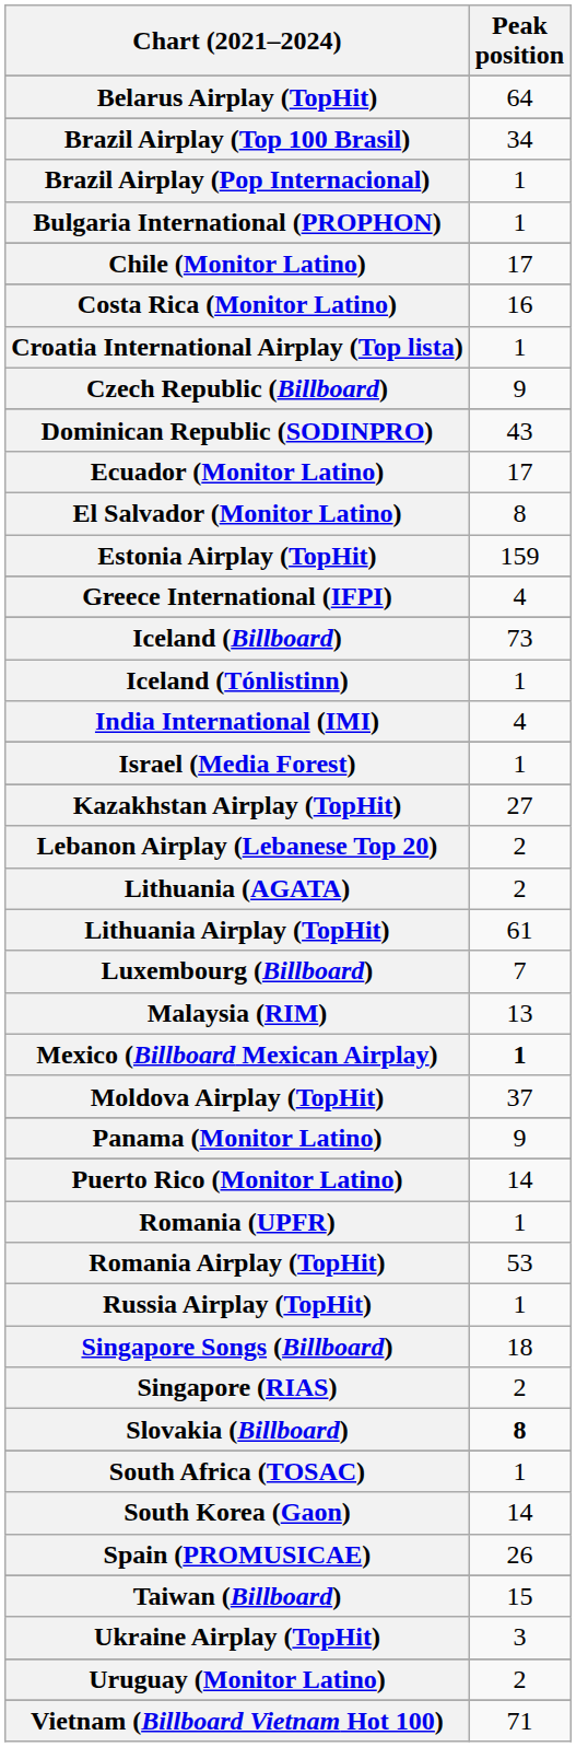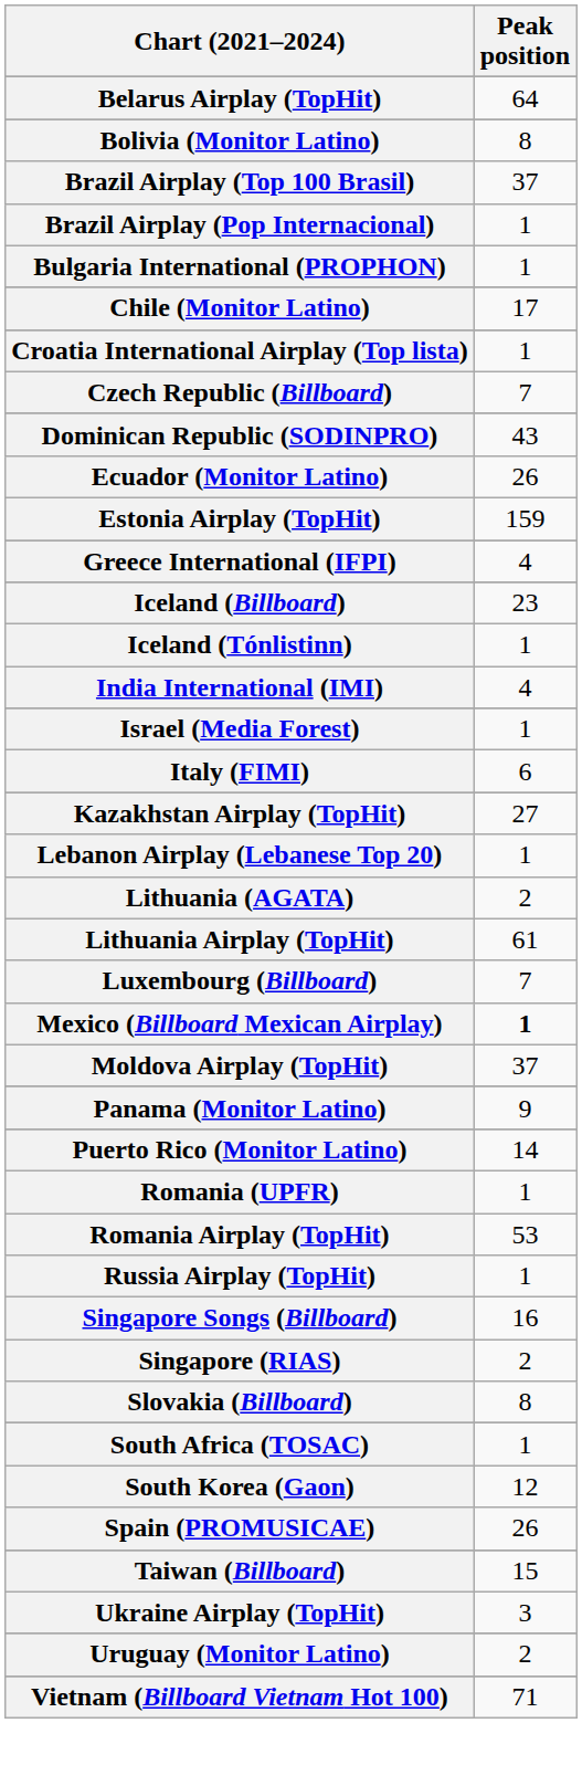+ row: Bolivia (Monitor Latino) | 8
Brazil Airplay (Top 100 Brasil) | Peak position: 34 -> 37
- row: Costa Rica (Monitor Latino) | 16
Czech Republic (Billboard) | Peak position: 9 -> 7
Ecuador (Monitor Latino) | Peak position: 17 -> 26
- row: El Salvador (Monitor Latino) | 8
Iceland (Billboard) | Peak position: 73 -> 23
+ row: Italy (FIMI) | 6
Lebanon Airplay (Lebanese Top 20) | Peak position: 2 -> 1
- row: Malaysia (RIM) | 13
Singapore Songs (Billboard) | Peak position: 18 -> 16
Slovakia (Billboard) | Peak position: bold -> normal
South Korea (Gaon) | Peak position: 14 -> 12
